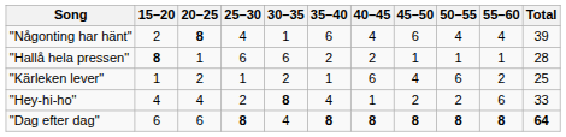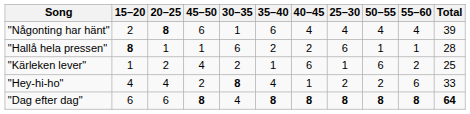columns swapped: 25–30 <-> 45–50
